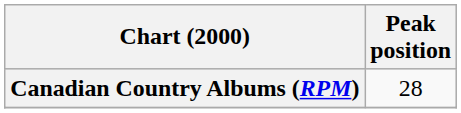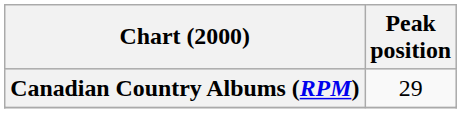Canadian Country Albums (RPM) | Peak position: 28 -> 29
